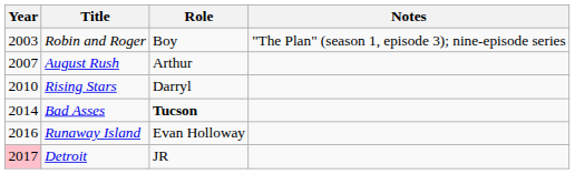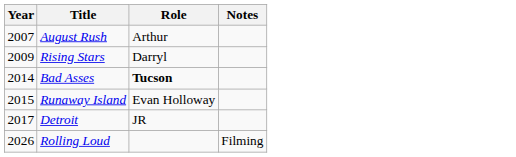- row: 2003 | Robin and Roger | Boy | "The Plan" (season 1, episode 3); nine-episode series
Rising Stars | Year: 2010 -> 2009
Runaway Island | Year: 2016 -> 2015
Detroit | Year: pink background -> no background
+ row: 2026 | Rolling Loud | Filming
